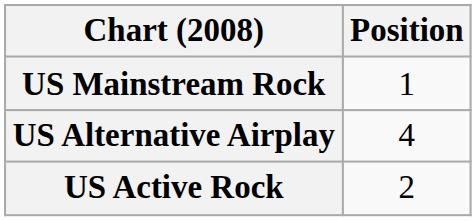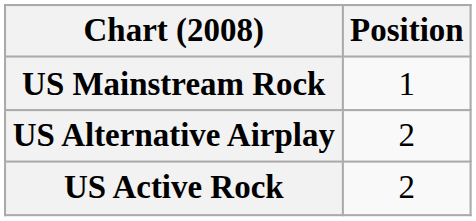US Alternative Airplay | Position: 4 -> 2
